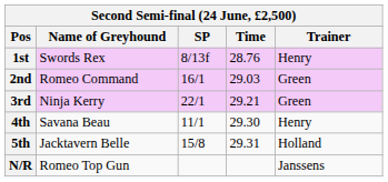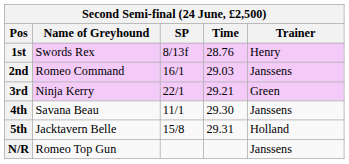2nd | Trainer: Green -> Janssens
4th | Trainer: Henry -> Janssens
